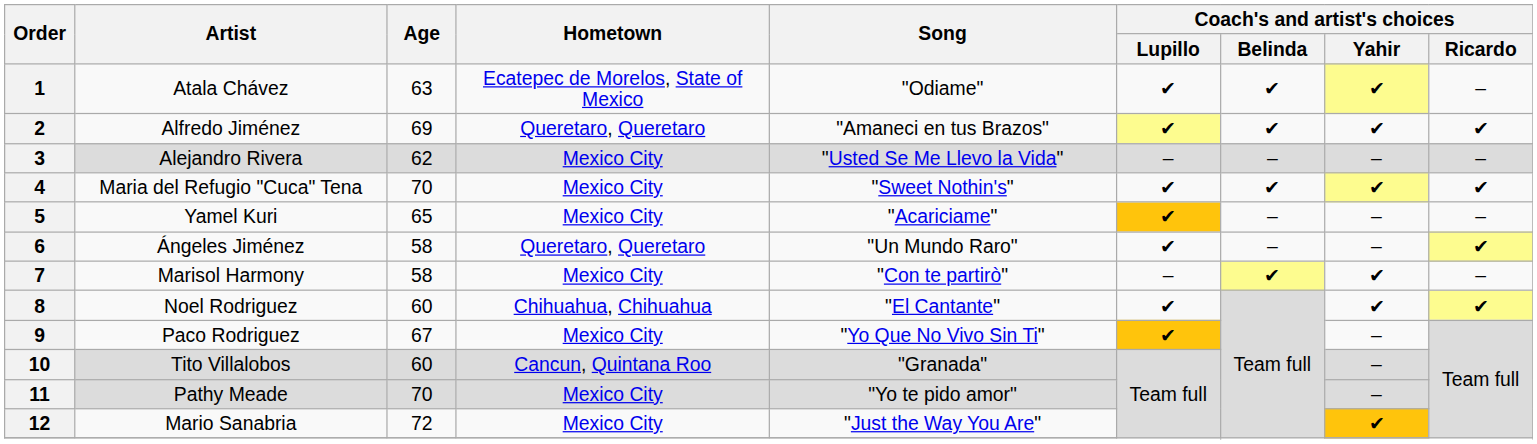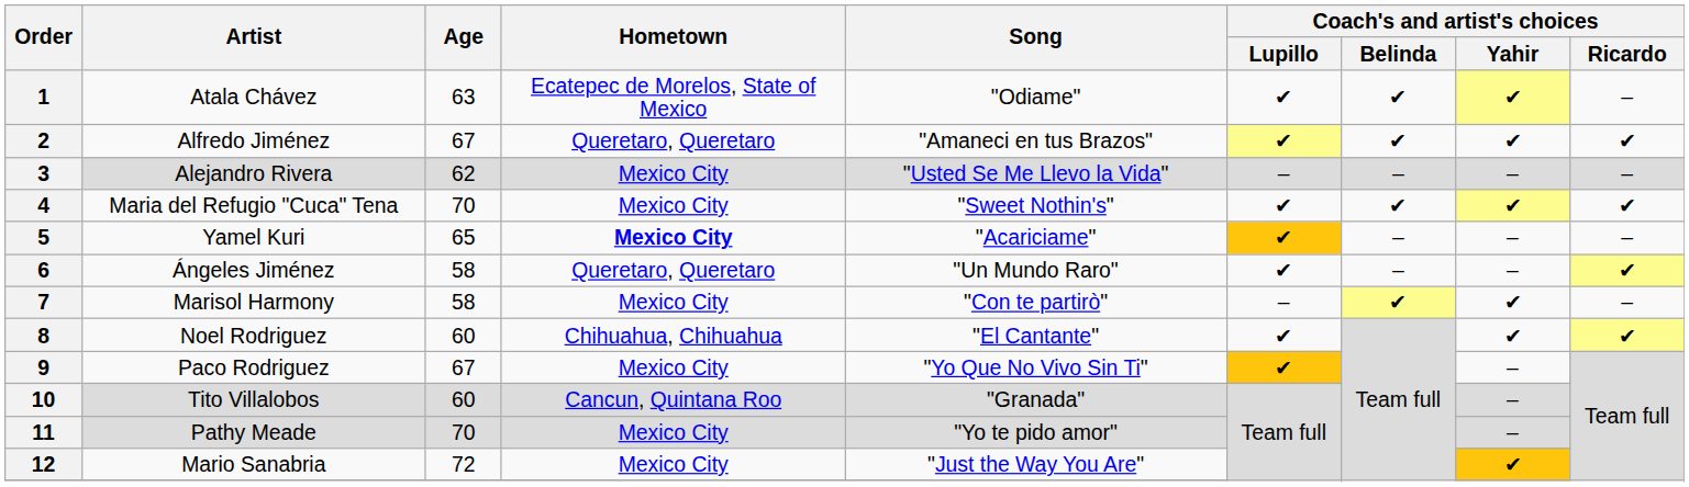2 | Age: 69 -> 67
5 | Hometown: normal -> bold
